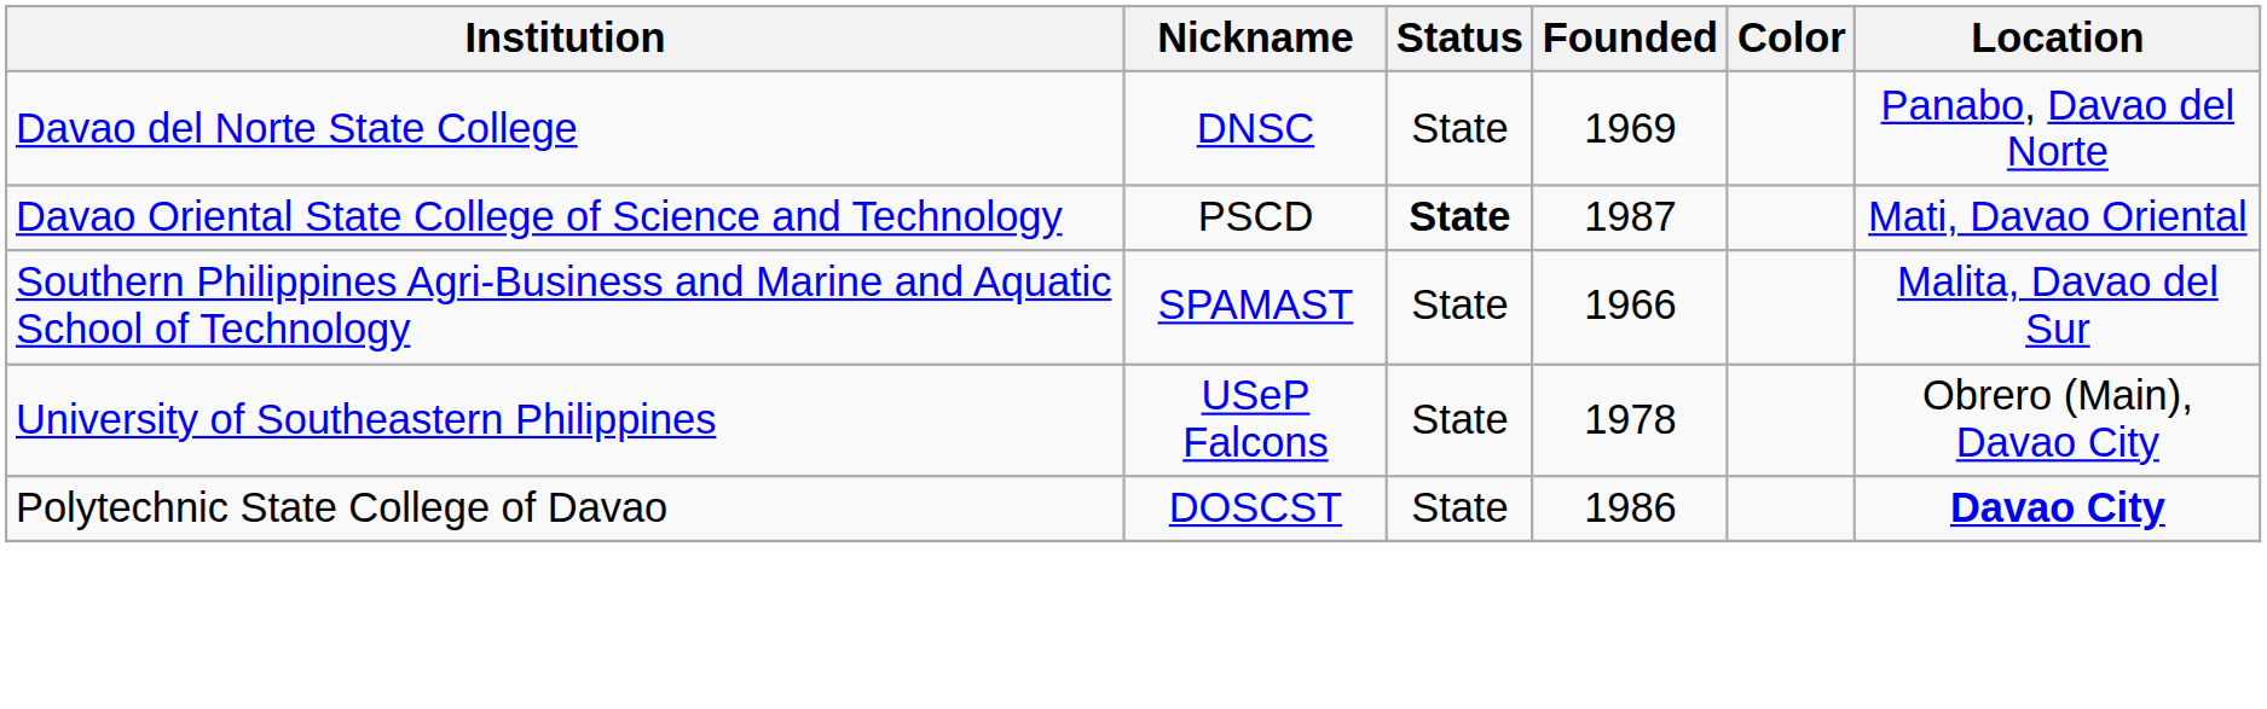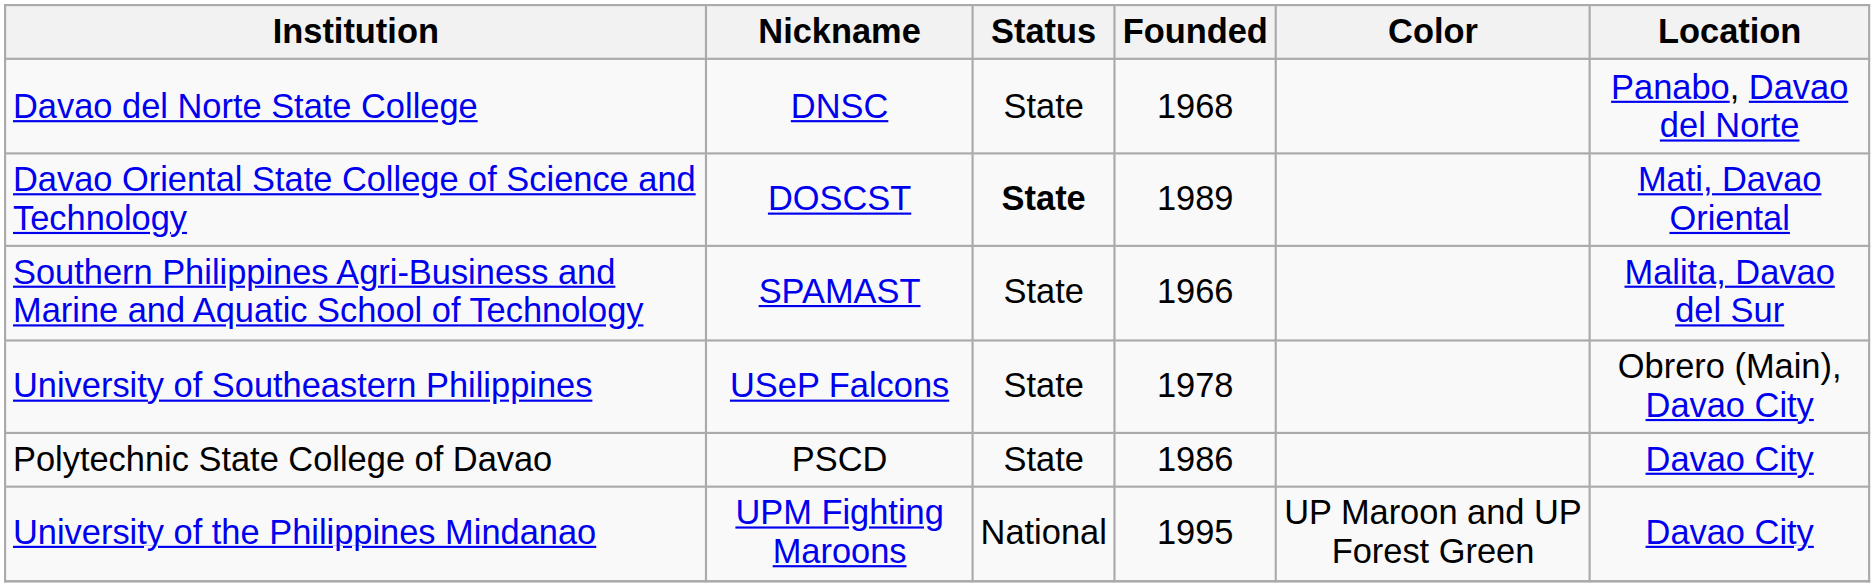Davao del Norte State College | Founded: 1969 -> 1968
Davao Oriental State College of Science and Technology | Nickname: PSCD -> DOSCST
Davao Oriental State College of Science and Technology | Founded: 1987 -> 1989
Polytechnic State College of Davao | Nickname: DOSCST -> PSCD
Polytechnic State College of Davao | Location: bold -> normal
+ row: University of the Philippines Mindanao | UPM Fighting Maroons | National | 1995 | UP Maroon and UP Forest Green | Davao City
